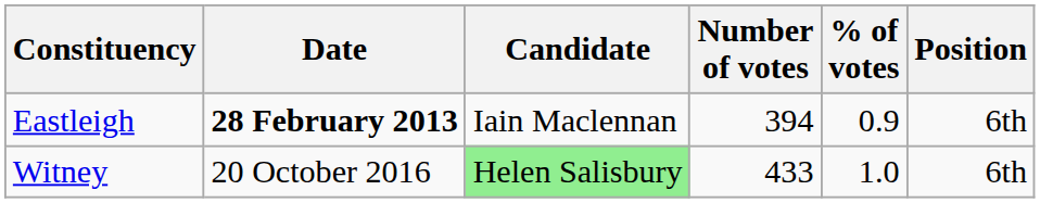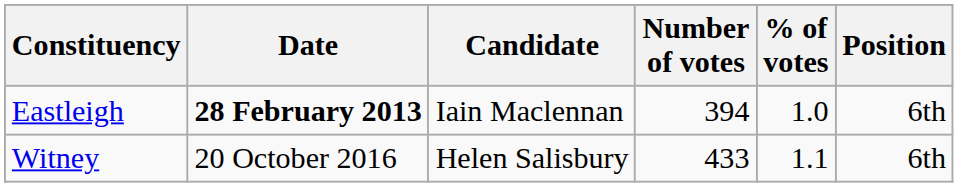Eastleigh | % of votes: 0.9 -> 1.0
Witney | Candidate: lightgreen background -> no background
Witney | % of votes: 1.0 -> 1.1
